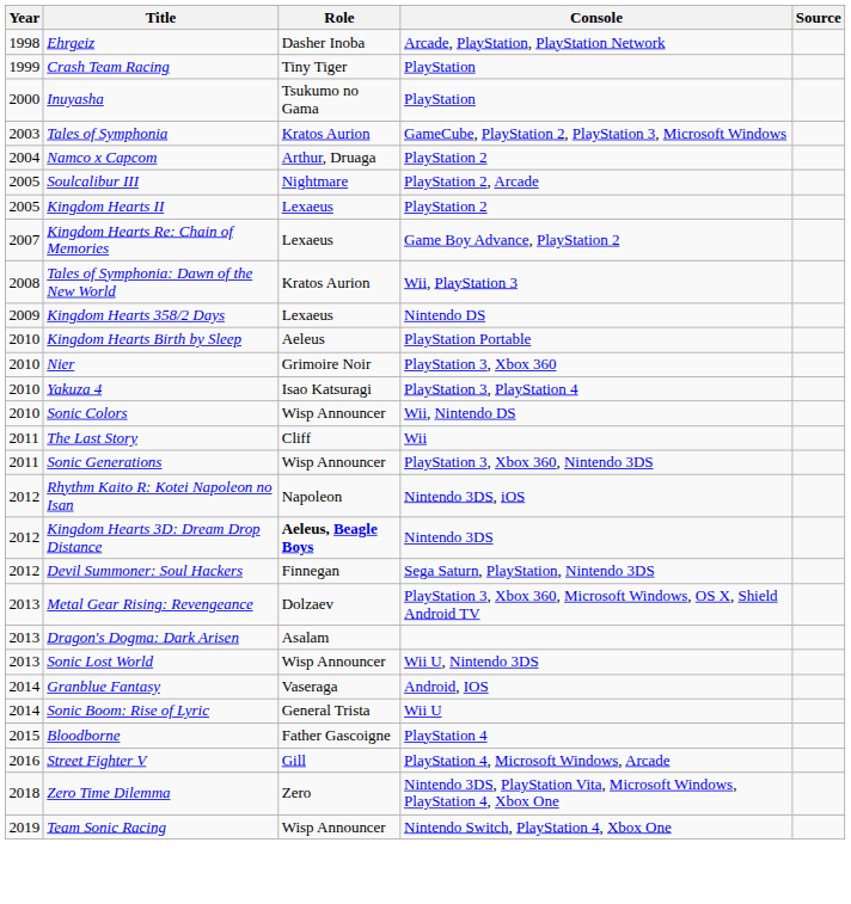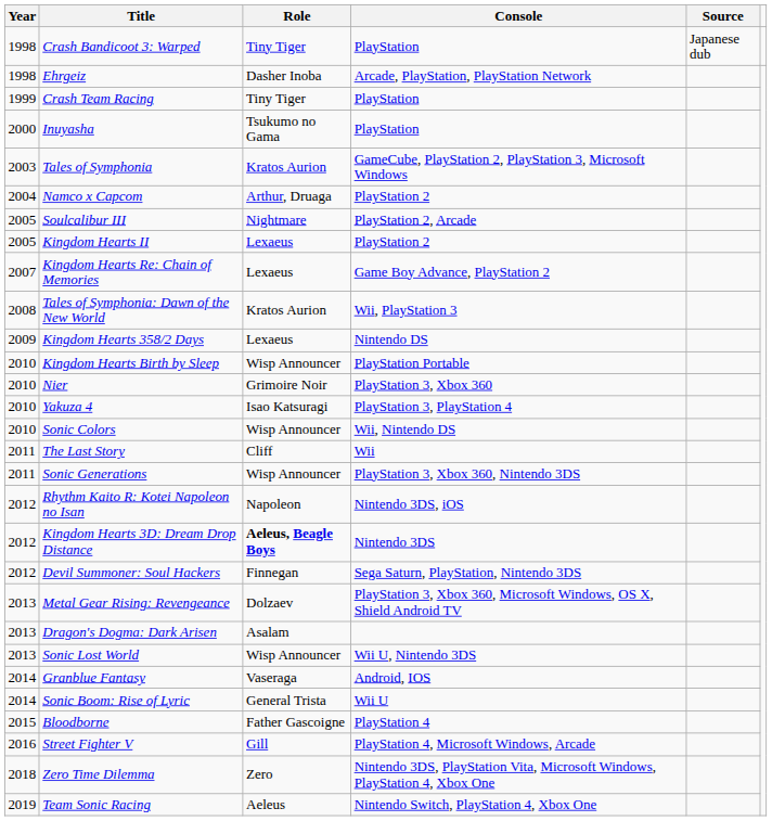+ row: 1998 | Crash Bandicoot 3: Warped | Tiny Tiger | PlayStation | Japanese dub
Kingdom Hearts Birth by Sleep | Role: Aeleus -> Wisp Announcer
Team Sonic Racing | Role: Wisp Announcer -> Aeleus
